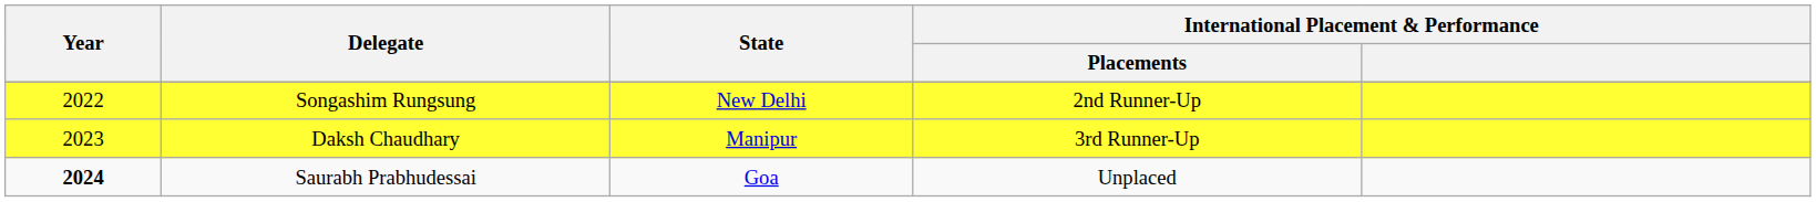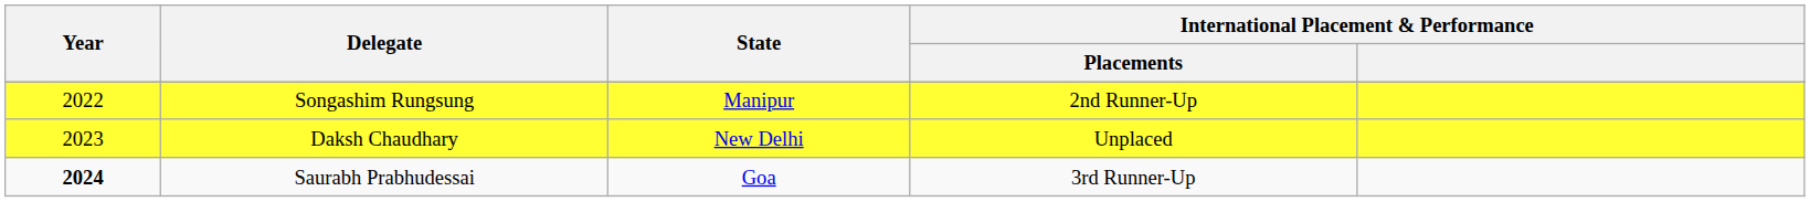Songashim Rungsung | State: New Delhi -> Manipur
Daksh Chaudhary | State: Manipur -> New Delhi
Daksh Chaudhary | International Placement & Performance / Placements: 3rd Runner-Up -> Unplaced
Saurabh Prabhudessai | International Placement & Performance / Placements: Unplaced -> 3rd Runner-Up
